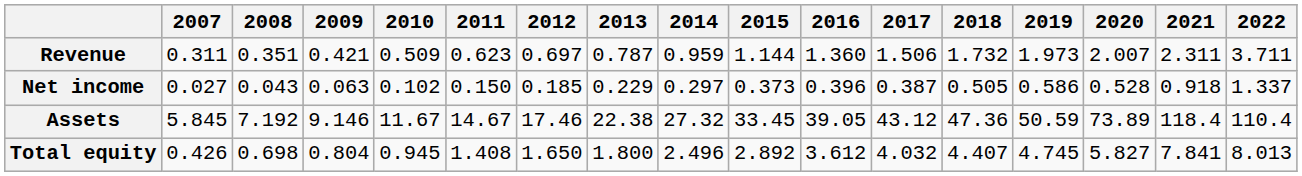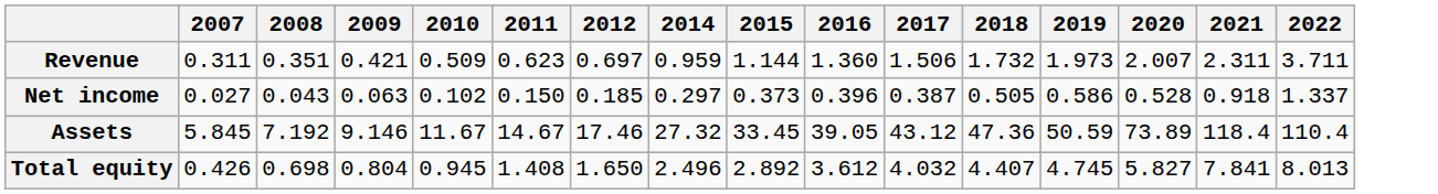- column: 2013 | 0.787 | 0.229 | 22.38 | 1.800
